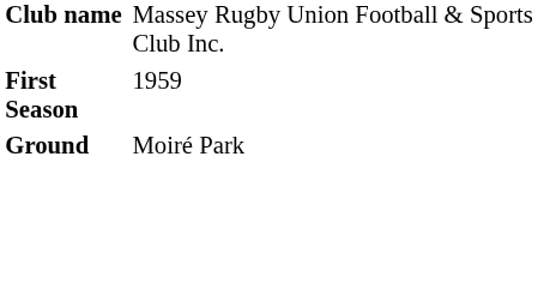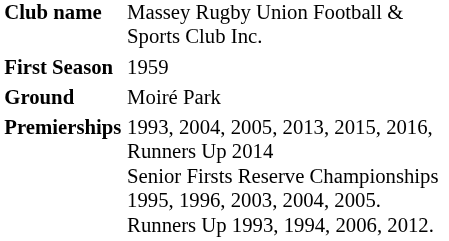+ row: Premierships | 1993, 2004, 2005, 2013, 2015, 2016, Runners Up 2014 Senior Firsts Reserve Championships 1995, 1996, 2003, 2004, 2005. Runners Up 1993, 1994, 2006, 2012.
